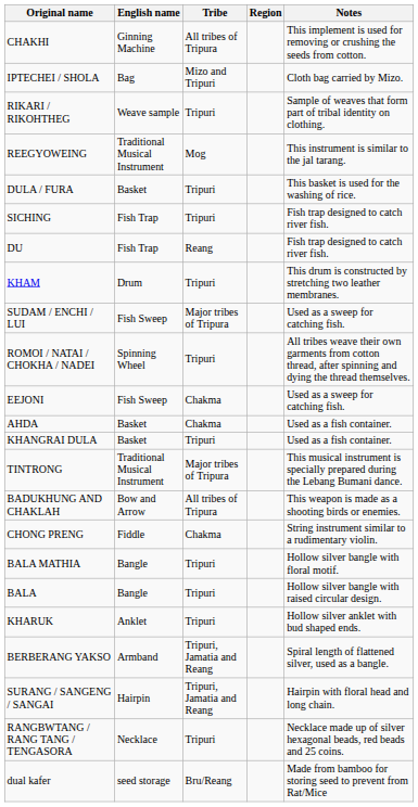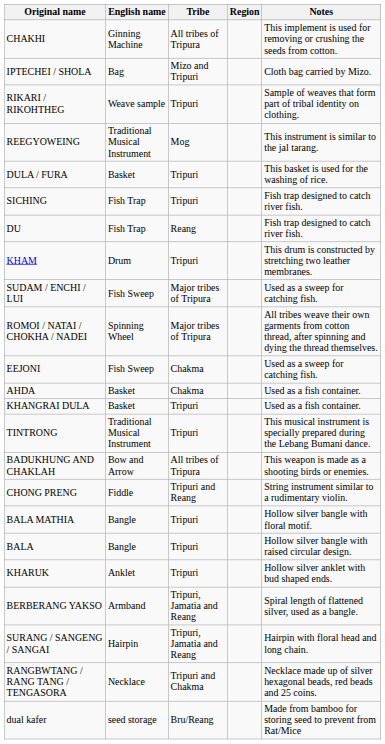ROMOI / NATAI / CHOKHA / NADEI | Tribe: Tripuri -> Major tribes of Tripura
TINTRONG | Tribe: Major tribes of Tripura -> Tripuri
CHONG PRENG | Tribe: Chakma -> Tripuri and Reang
RANGBWTANG / RANG TANG / TENGASORA | Tribe: Tripuri -> Tripuri and Chakma
